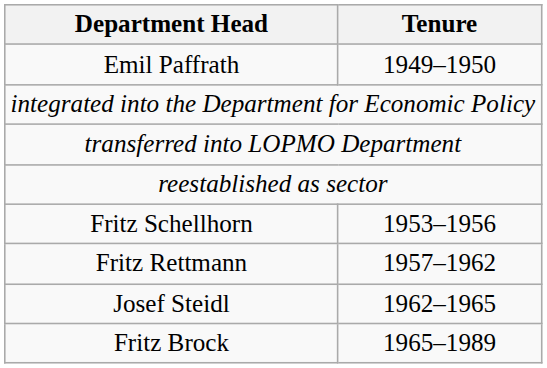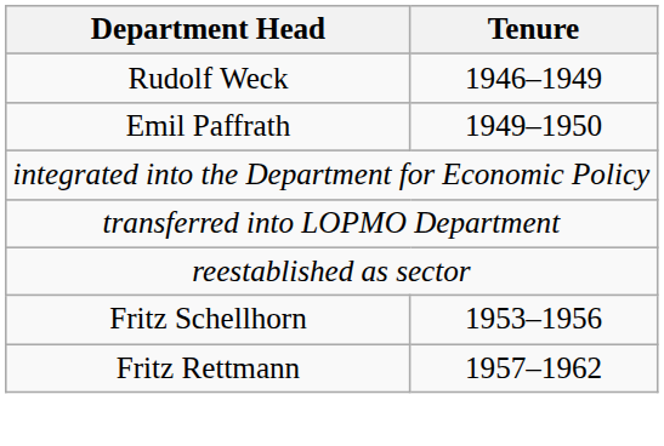+ row: Rudolf Weck | 1946–1949
- row: Josef Steidl | 1962–1965
- row: Fritz Brock | 1965–1989
